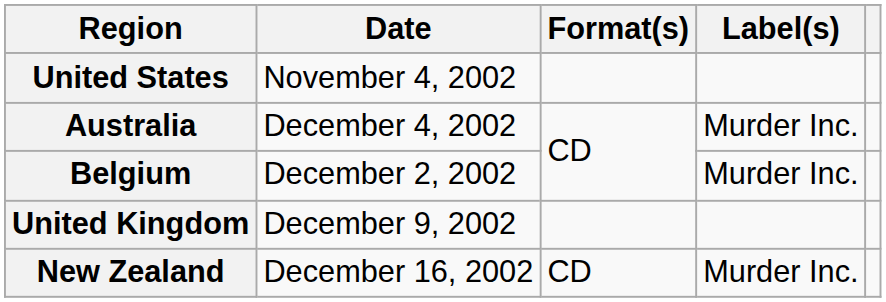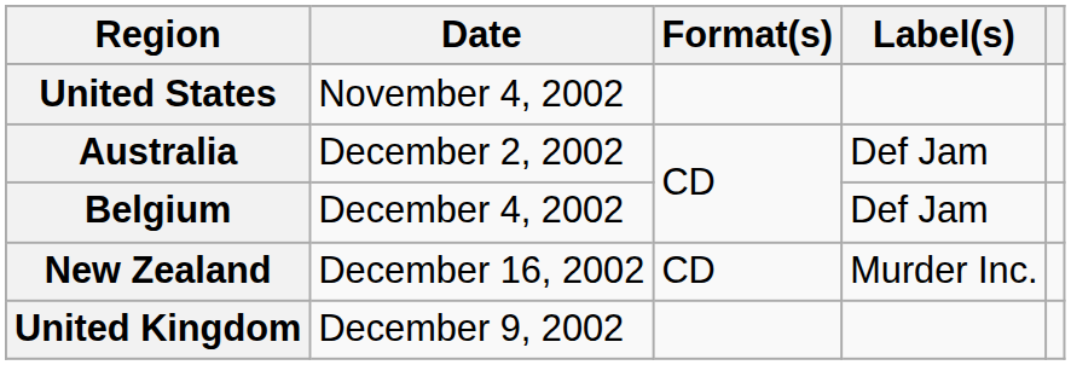Australia | Date: December 4, 2002 -> December 2, 2002
Australia | Label(s): Murder Inc. -> Def Jam
Belgium | Date: December 2, 2002 -> December 4, 2002
Belgium | Label(s): Murder Inc. -> Def Jam
rows swapped: United Kingdom <-> New Zealand
